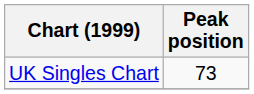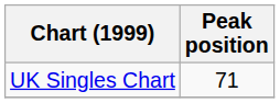UK Singles Chart | Peak position: 73 -> 71
